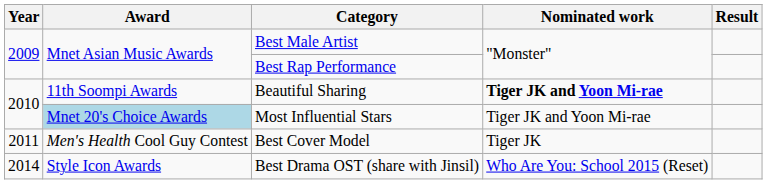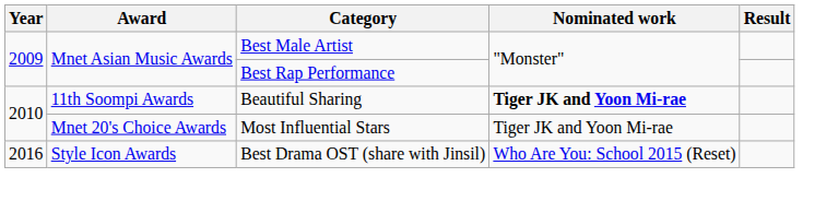Most Influential Stars | Award: lightblue background -> no background
- row: 2011 | Men's Health Cool Guy Contest | Best Cover Model | Tiger JK
Best Drama OST (share with Jinsil) | Year: 2014 -> 2016
